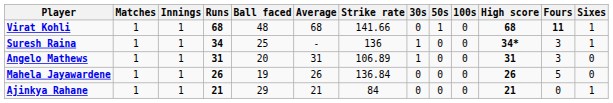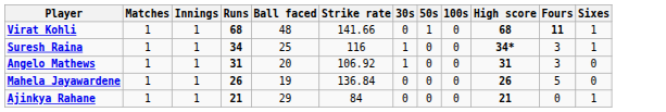- column: Average | 68 | - | 31 | 26 | 21
Suresh Raina | Strike rate: 136 -> 116
Angelo Mathews | Strike rate: 106.89 -> 106.92
